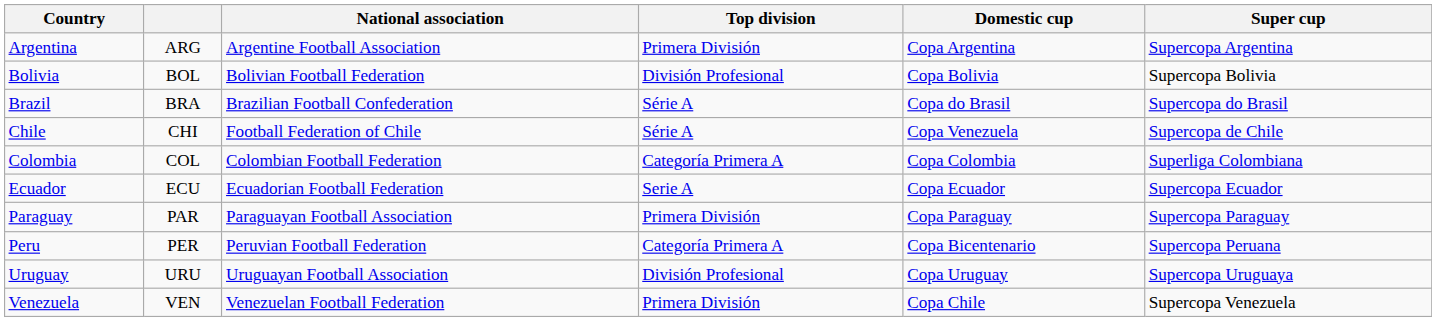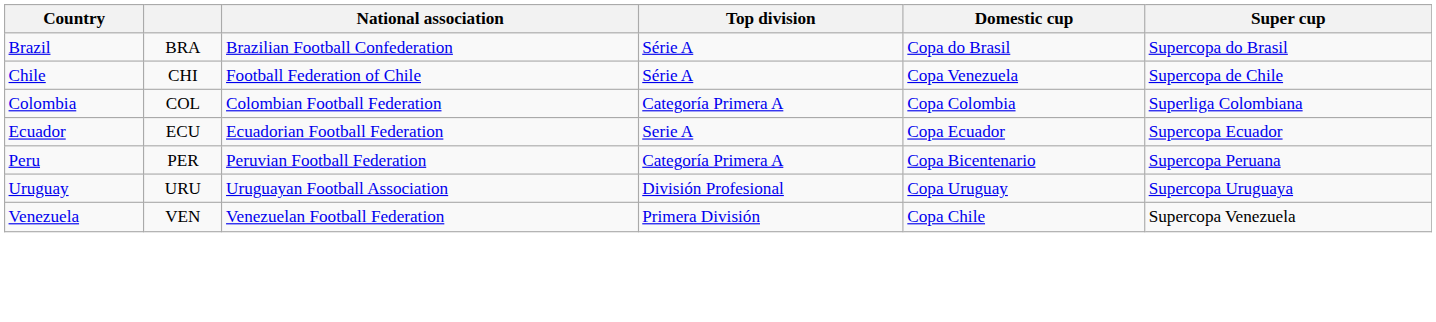- row: Argentina | ARG | Argentine Football Association | Primera División | Copa Argentina | Supercopa Argentina
- row: Bolivia | BOL | Bolivian Football Federation | División Profesional | Copa Bolivia | Supercopa Bolivia
- row: Paraguay | PAR | Paraguayan Football Association | Primera División | Copa Paraguay | Supercopa Paraguay
